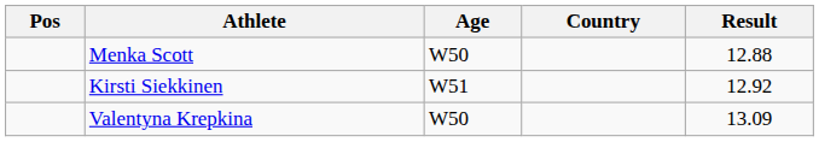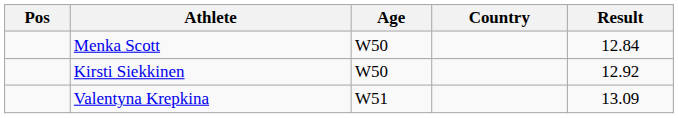Menka Scott | Result: 12.88 -> 12.84
Kirsti Siekkinen | Age: W51 -> W50
Valentyna Krepkina | Age: W50 -> W51
